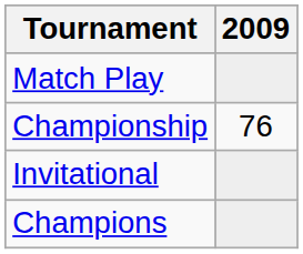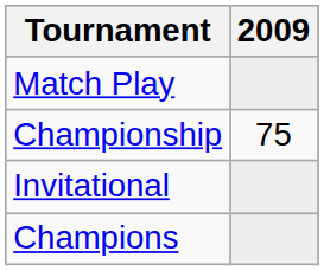Championship | 2009: 76 -> 75
